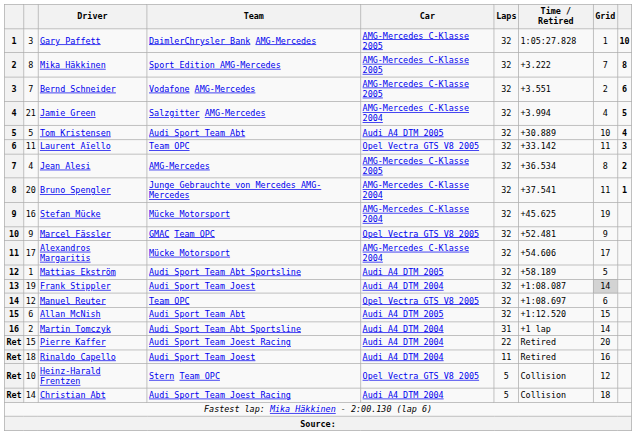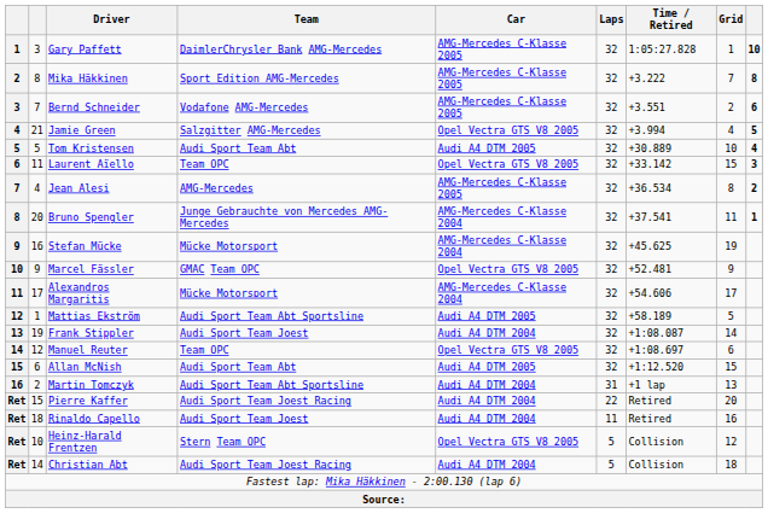Jamie Green | Car: AMG-Mercedes C-Klasse 2004 -> Opel Vectra GTS V8 2005
Laurent Aïello | Grid: 11 -> 15
Frank Stippler | Grid: lightgrey background -> no background
Martin Tomczyk | Grid: 14 -> 13
